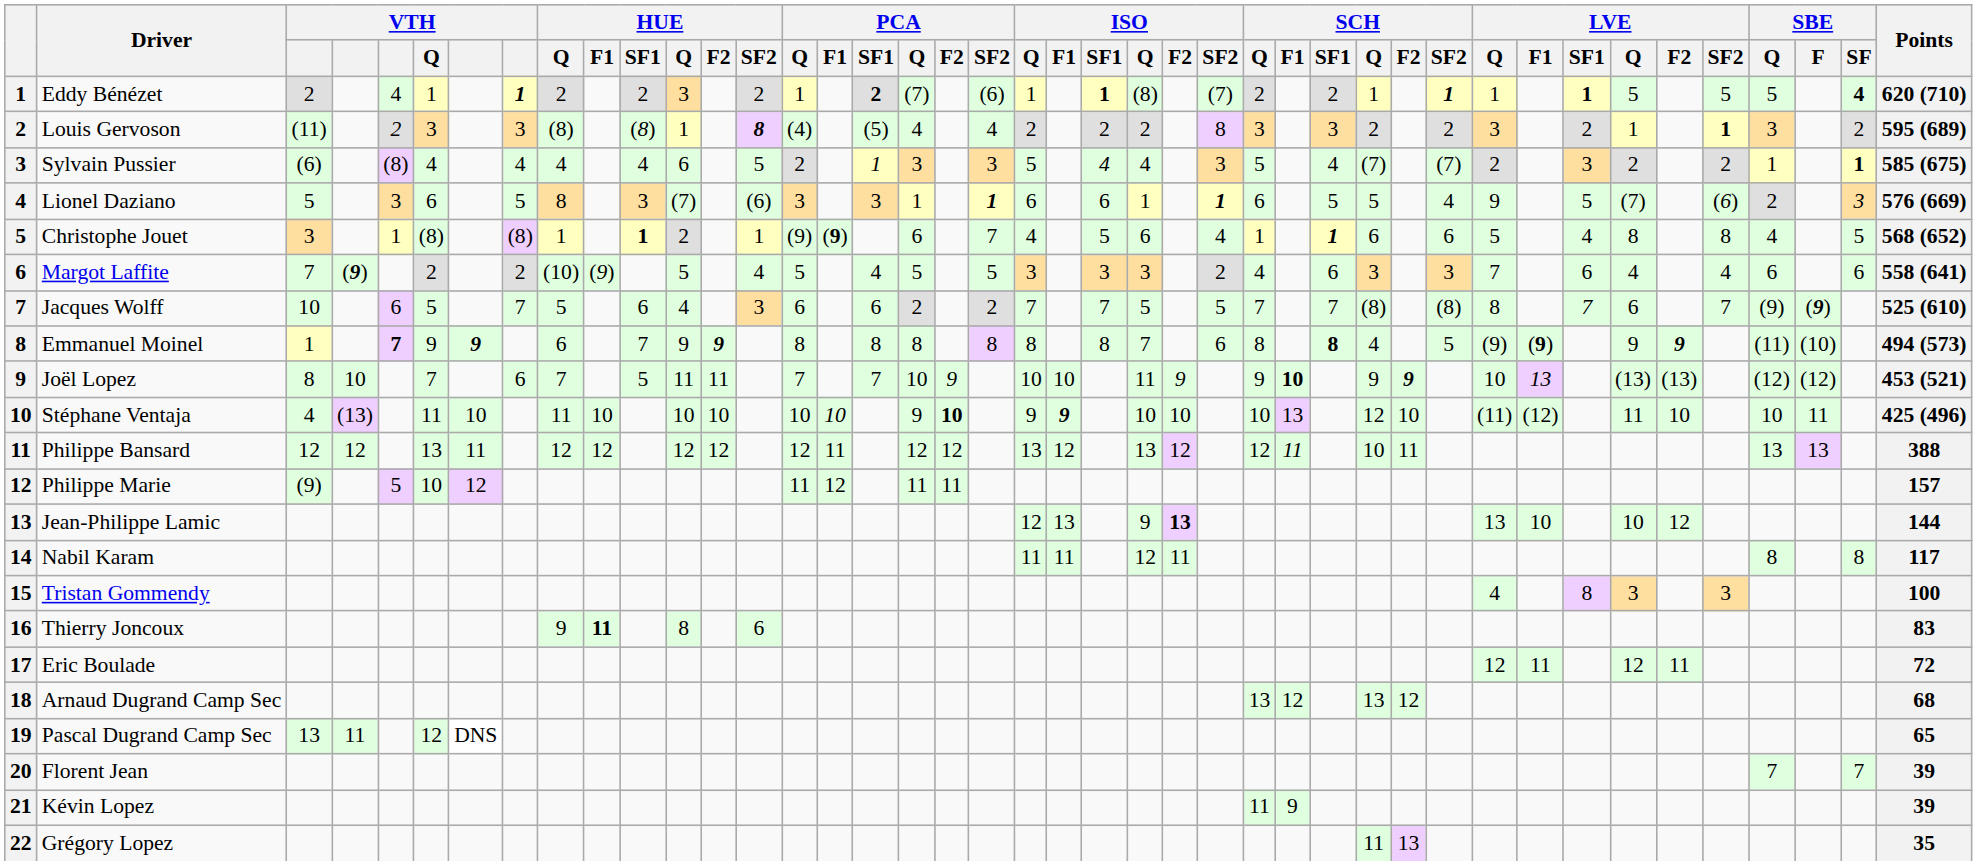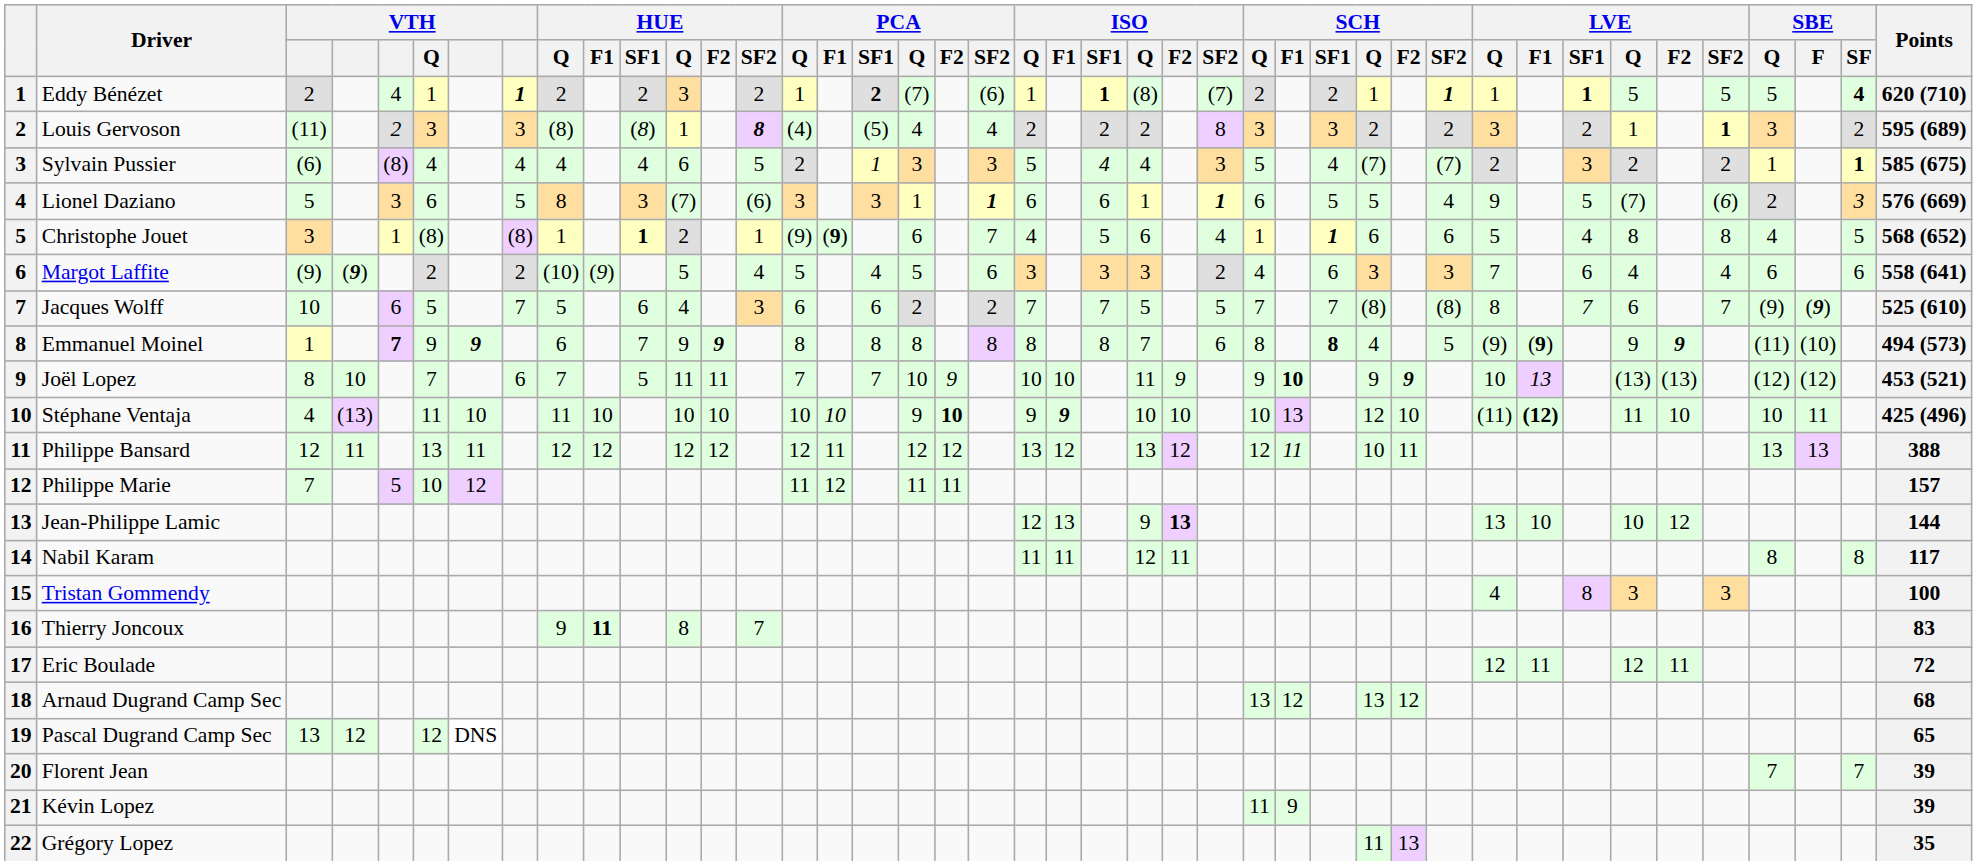Margot Laffite | column 3: 7 -> (9)
Margot Laffite | PCA / SF2: 5 -> 6
Stéphane Ventaja | LVE / F1: normal -> bold
Philippe Bansard | column 4: 12 -> 11
Philippe Marie | column 3: (9) -> 7
Thierry Joncoux | HUE / SF2: 6 -> 7
Pascal Dugrand Camp Sec | column 4: 11 -> 12
